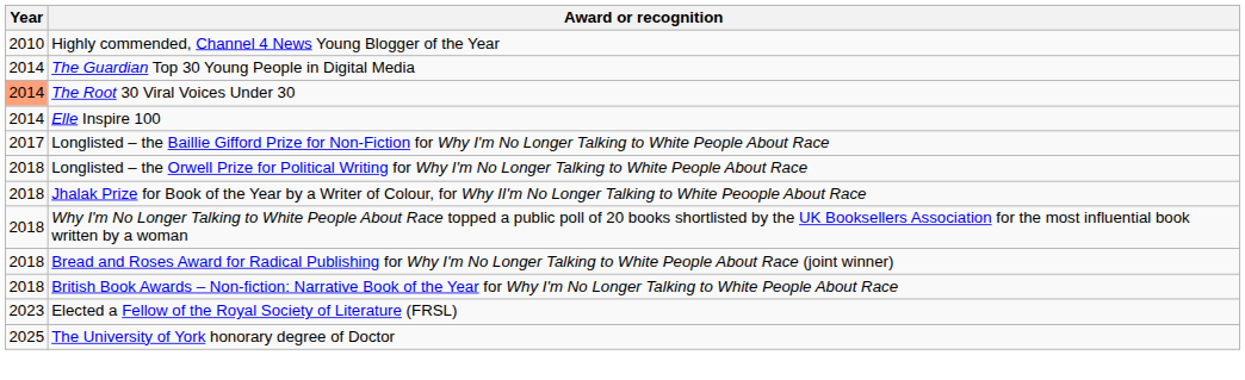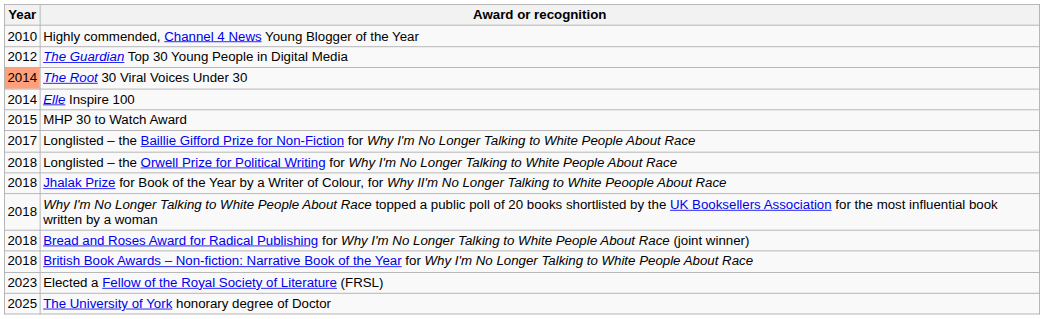The Guardian Top 30 Young People in Digital Media | Year: 2014 -> 2012
+ row: 2015 | MHP 30 to Watch Award
